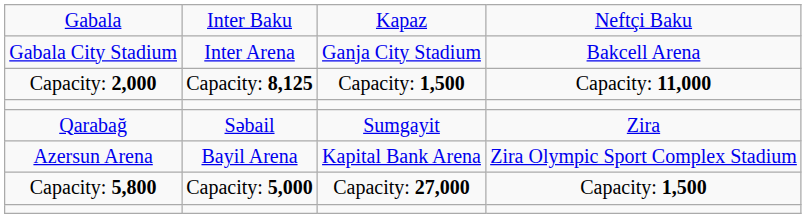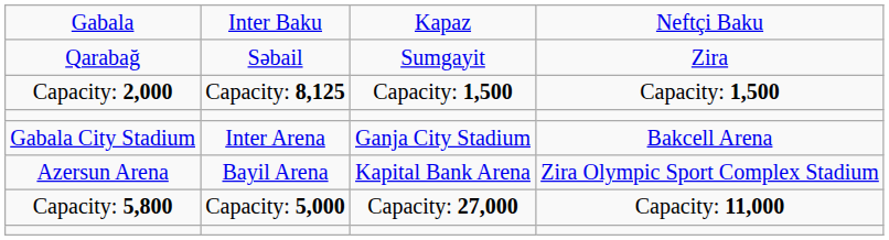rows swapped: Gabala City Stadium <-> Qarabağ
Capacity: 2,000 | column 4: Capacity: 11,000 -> Capacity: 1,500
Capacity: 5,800 | column 4: Capacity: 1,500 -> Capacity: 11,000
